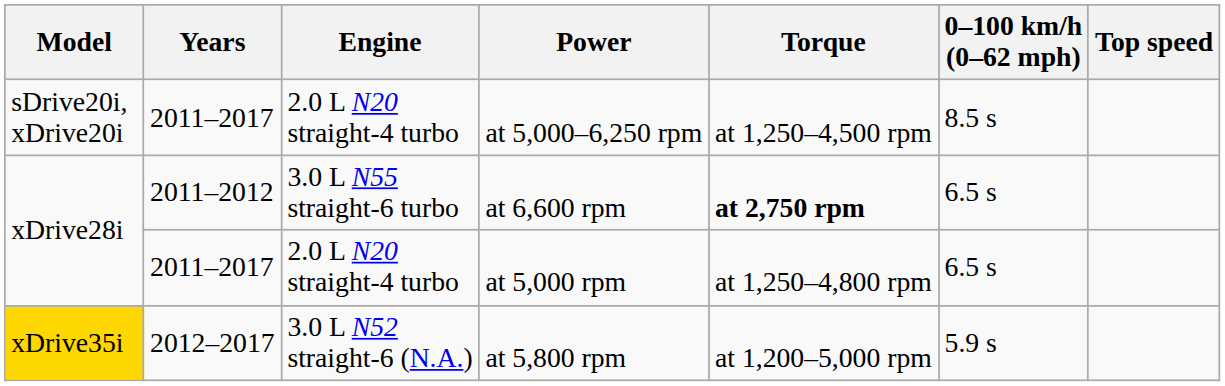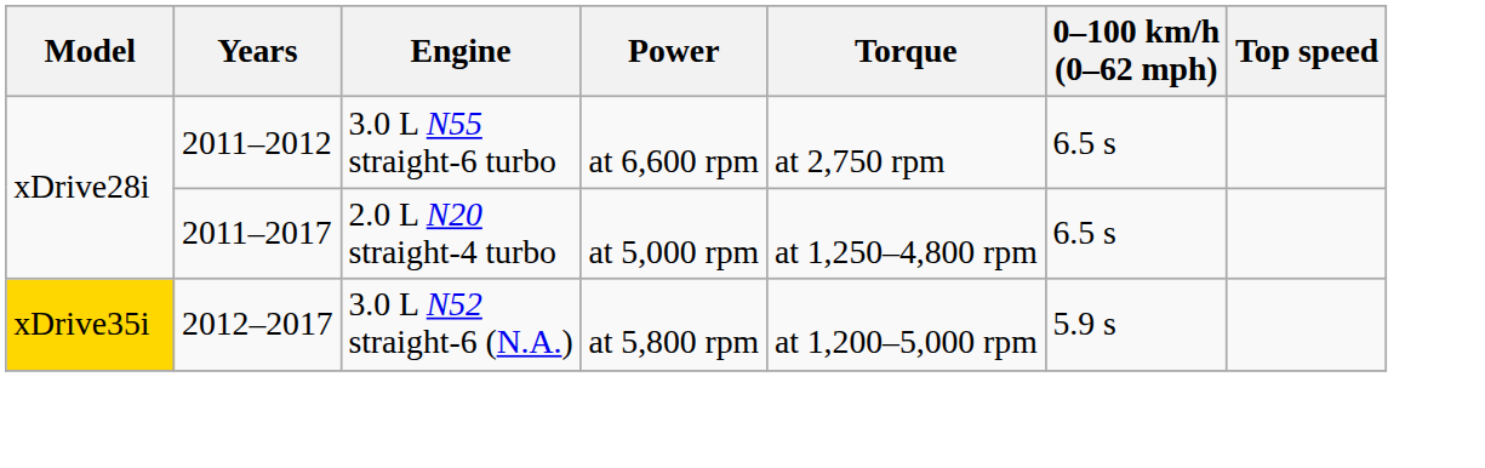- row: sDrive20i, xDrive20i | 2011–2017 | 2.0 L N20 straight-4 turbo | at 5,000–6,250 rpm | at 1,250–4,500 rpm | 8.5 s
at 6,600 rpm | Torque: bold -> normal
